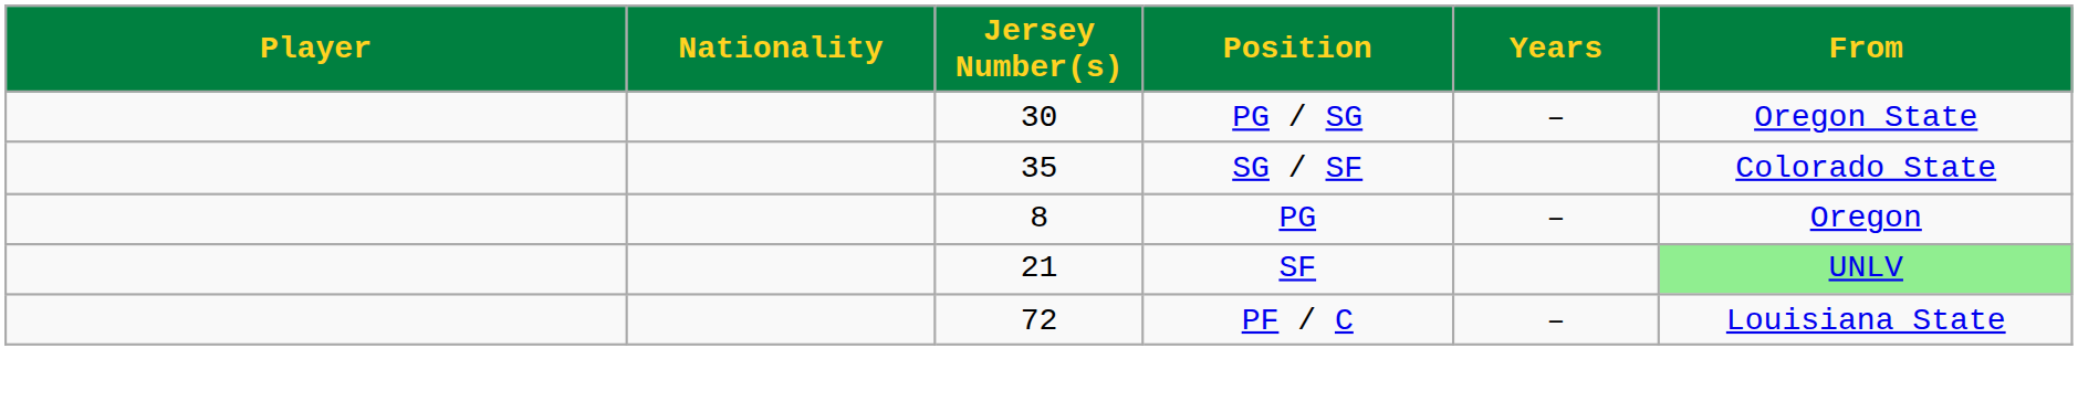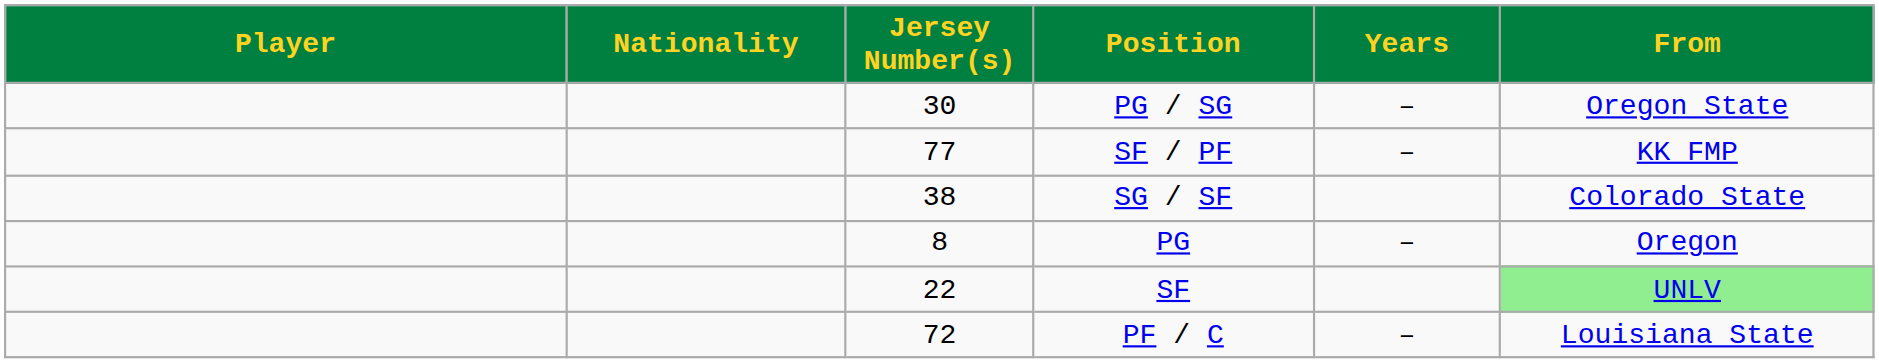+ row: 77 | SF / PF | – | KK FMP
SG / SF | Jersey Number(s): 35 -> 38
SF | Jersey Number(s): 21 -> 22
